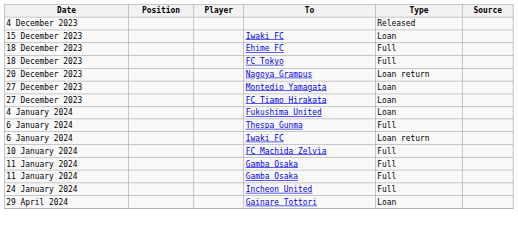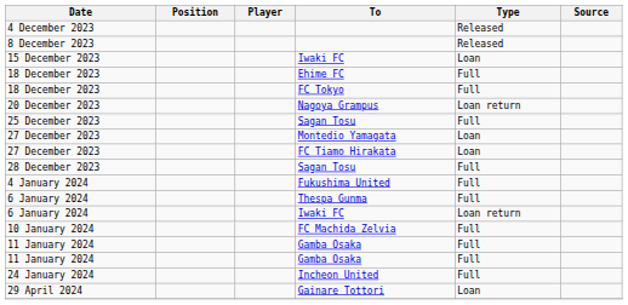+ row: 8 December 2023 | Released
+ row: 25 December 2023 | Sagan Tosu | Full
+ row: 28 December 2023 | Sagan Tosu | Full
4 January 2024 | Type: Loan -> Full
